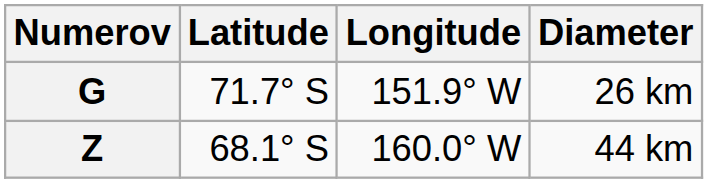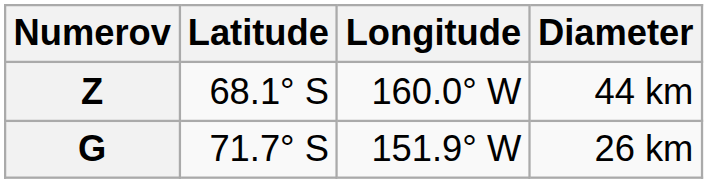rows swapped: G <-> Z
